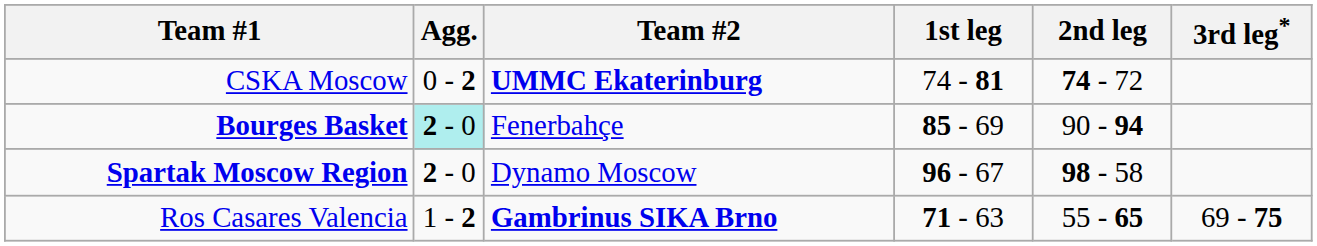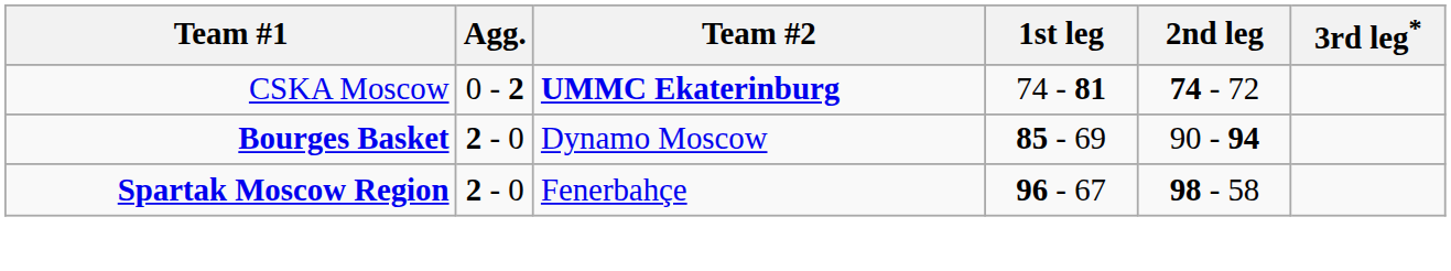Bourges Basket | Agg.: paleturquoise background -> no background
Bourges Basket | Team #2: Fenerbahçe -> Dynamo Moscow
Spartak Moscow Region | Team #2: Dynamo Moscow -> Fenerbahçe
- row: Ros Casares Valencia | 1 - 2 | Gambrinus SIKA Brno | 71 - 63 | 55 - 65 | 69 - 75
